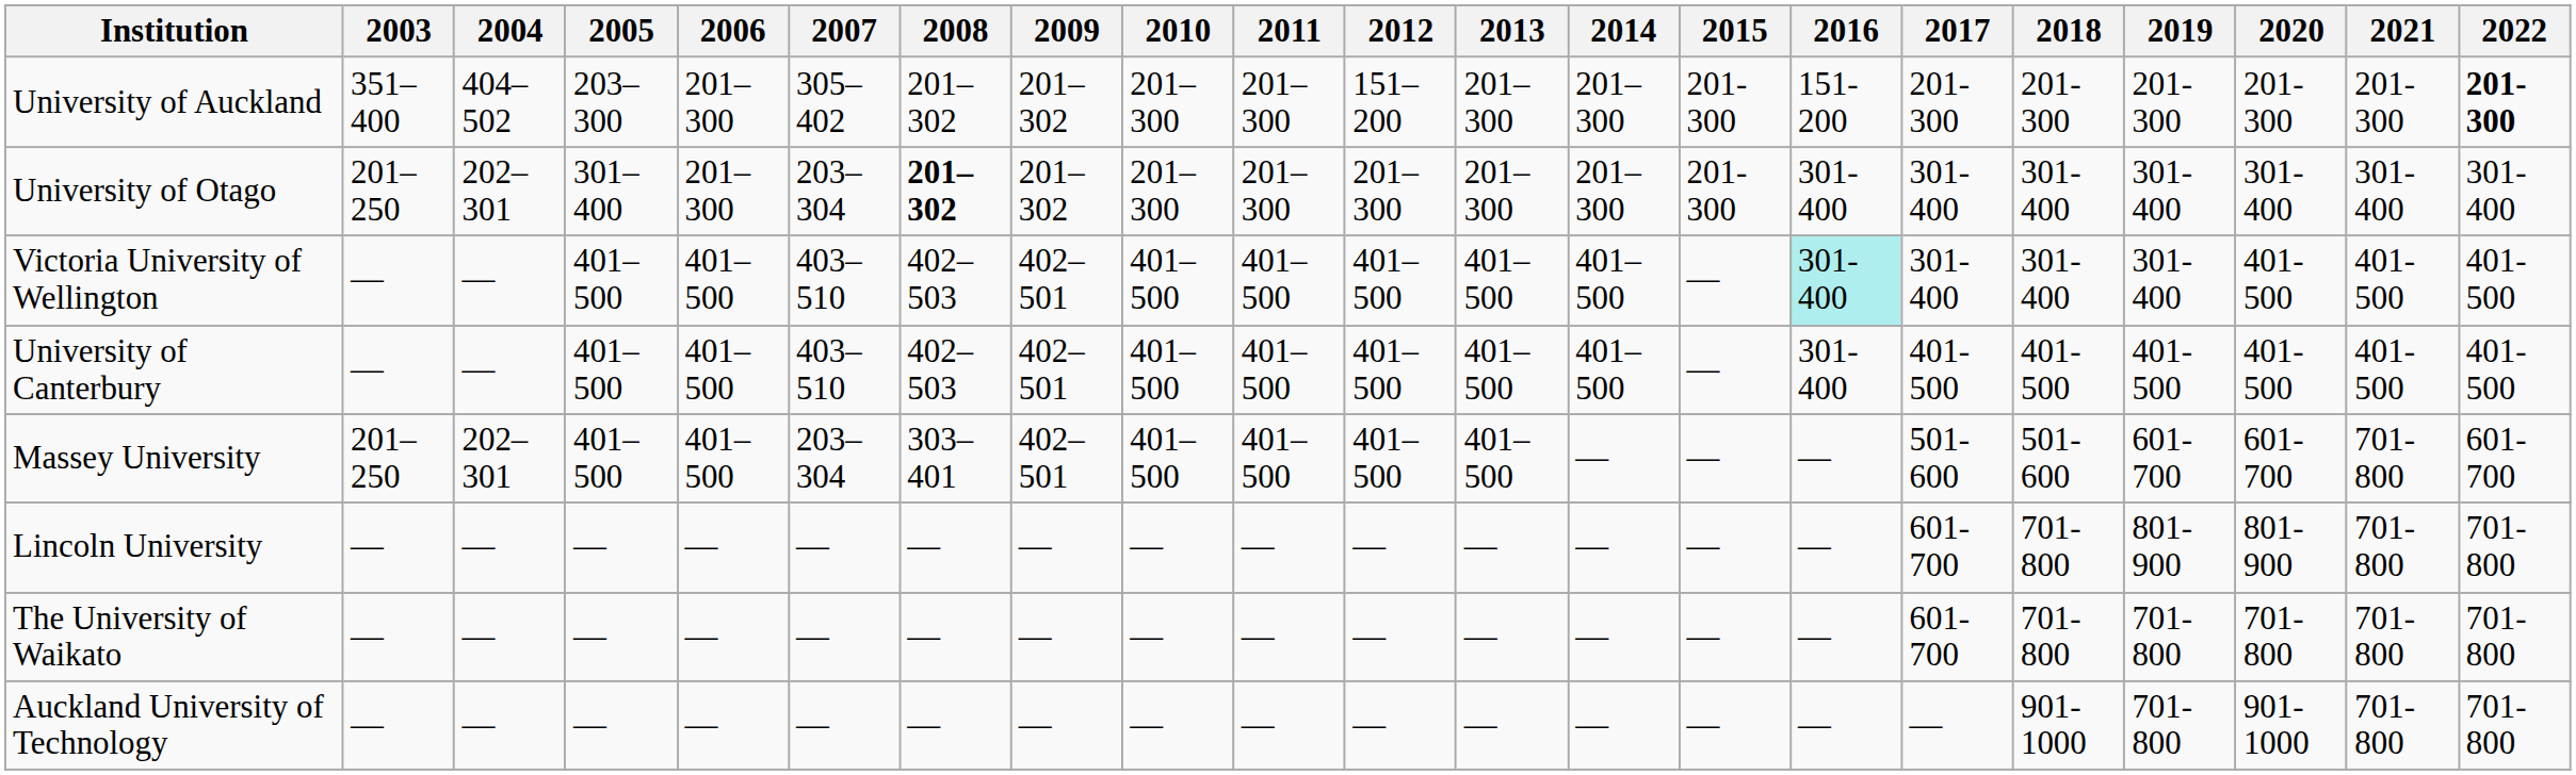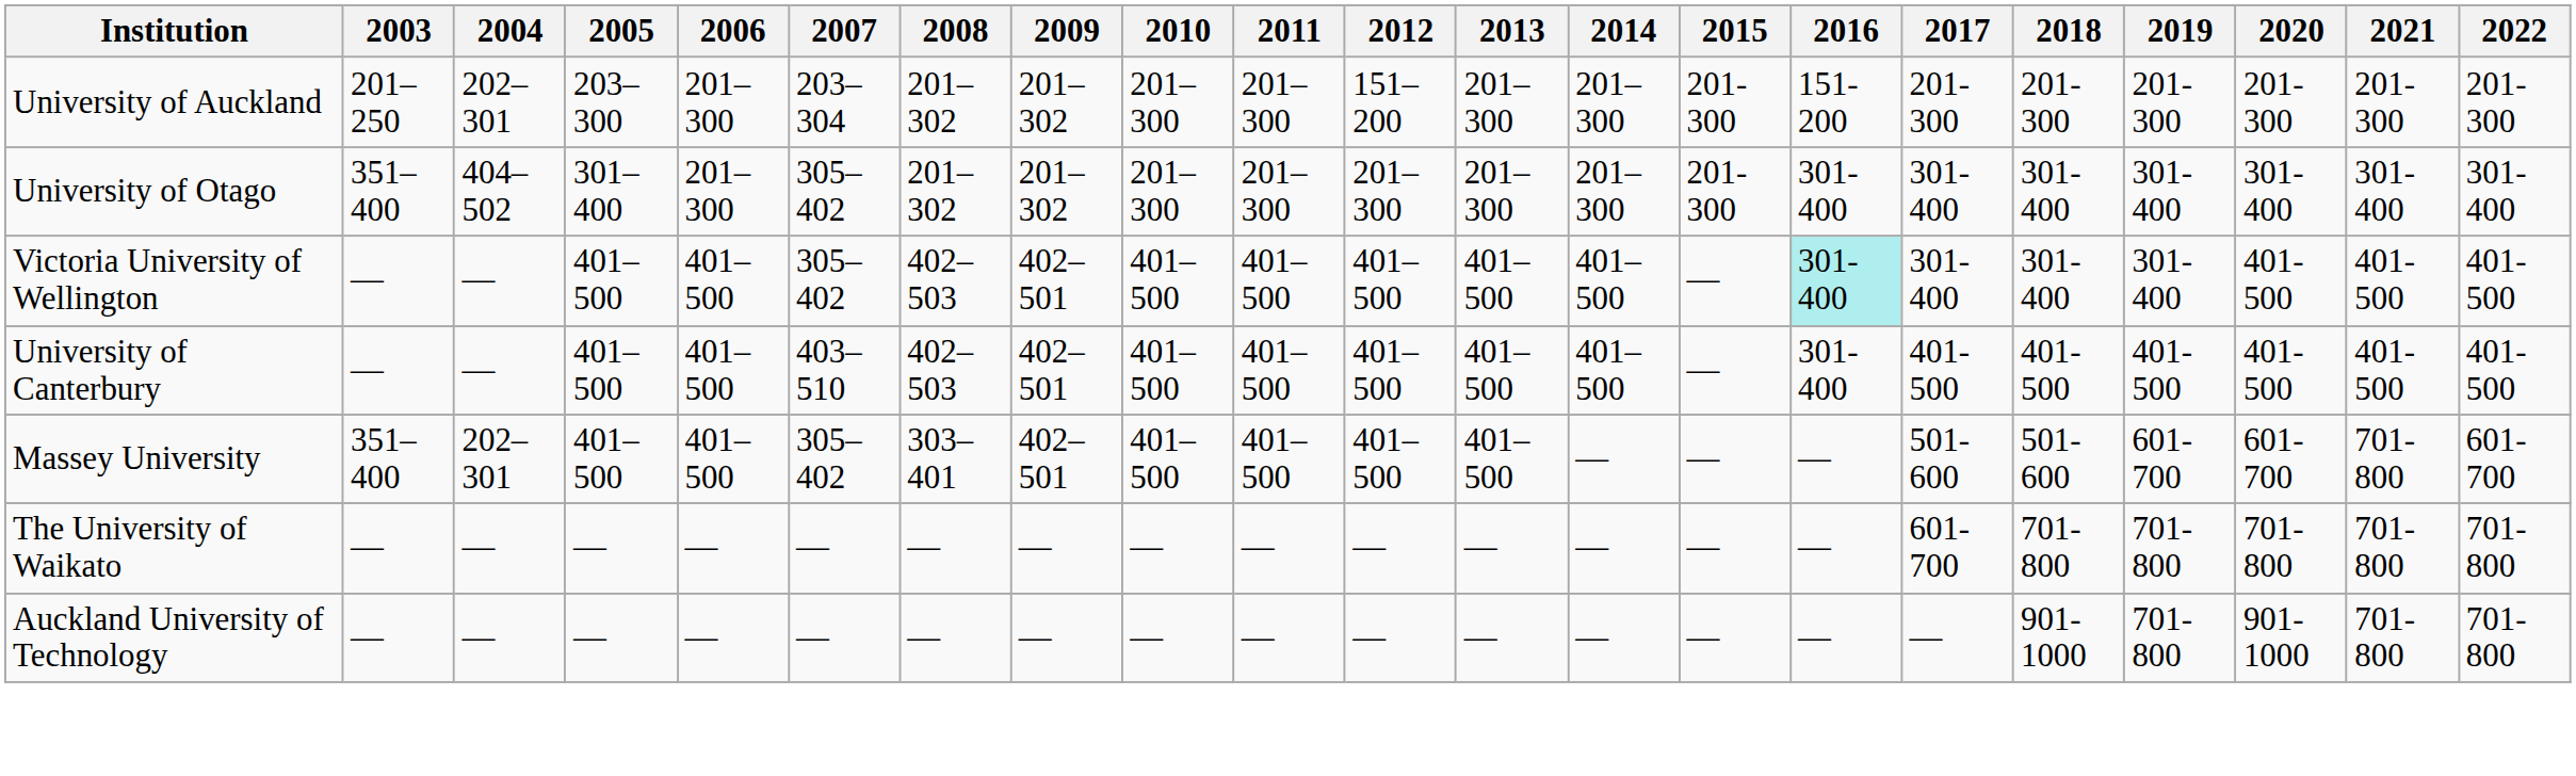University of Auckland | 2003: 351–400 -> 201–250
University of Auckland | 2004: 404–502 -> 202–301
University of Auckland | 2007: 305–402 -> 203–304
University of Auckland | 2022: bold -> normal
University of Otago | 2003: 201–250 -> 351–400
University of Otago | 2004: 202–301 -> 404–502
University of Otago | 2007: 203–304 -> 305–402
University of Otago | 2008: bold -> normal
Victoria University of Wellington | 2007: 403–510 -> 305–402
Massey University | 2003: 201–250 -> 351–400
Massey University | 2007: 203–304 -> 305–402
- row: Lincoln University | — | — | — | — | — | — | — | — | — | — | — | — | — | — | 601-700 | 701-800 | 801-900 | 801-900 | 701-800 | 701-800
